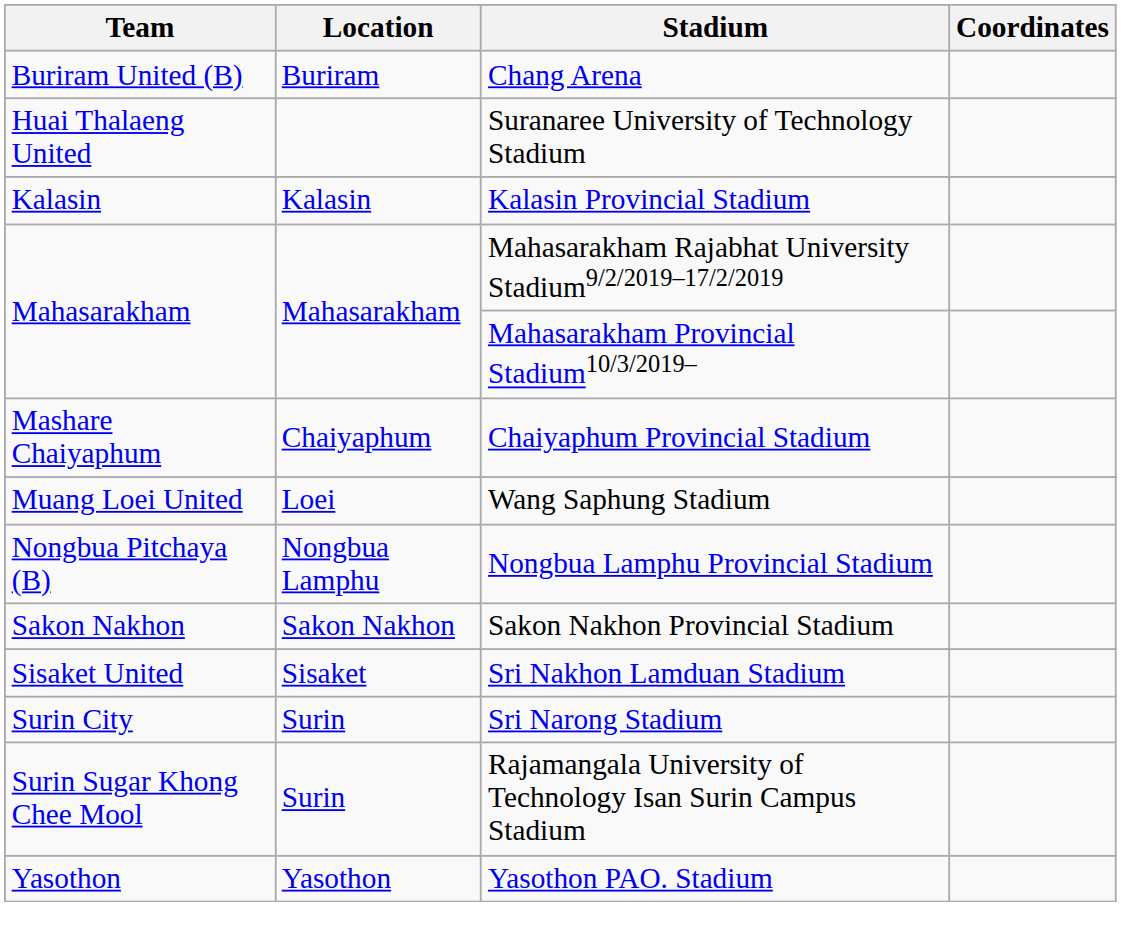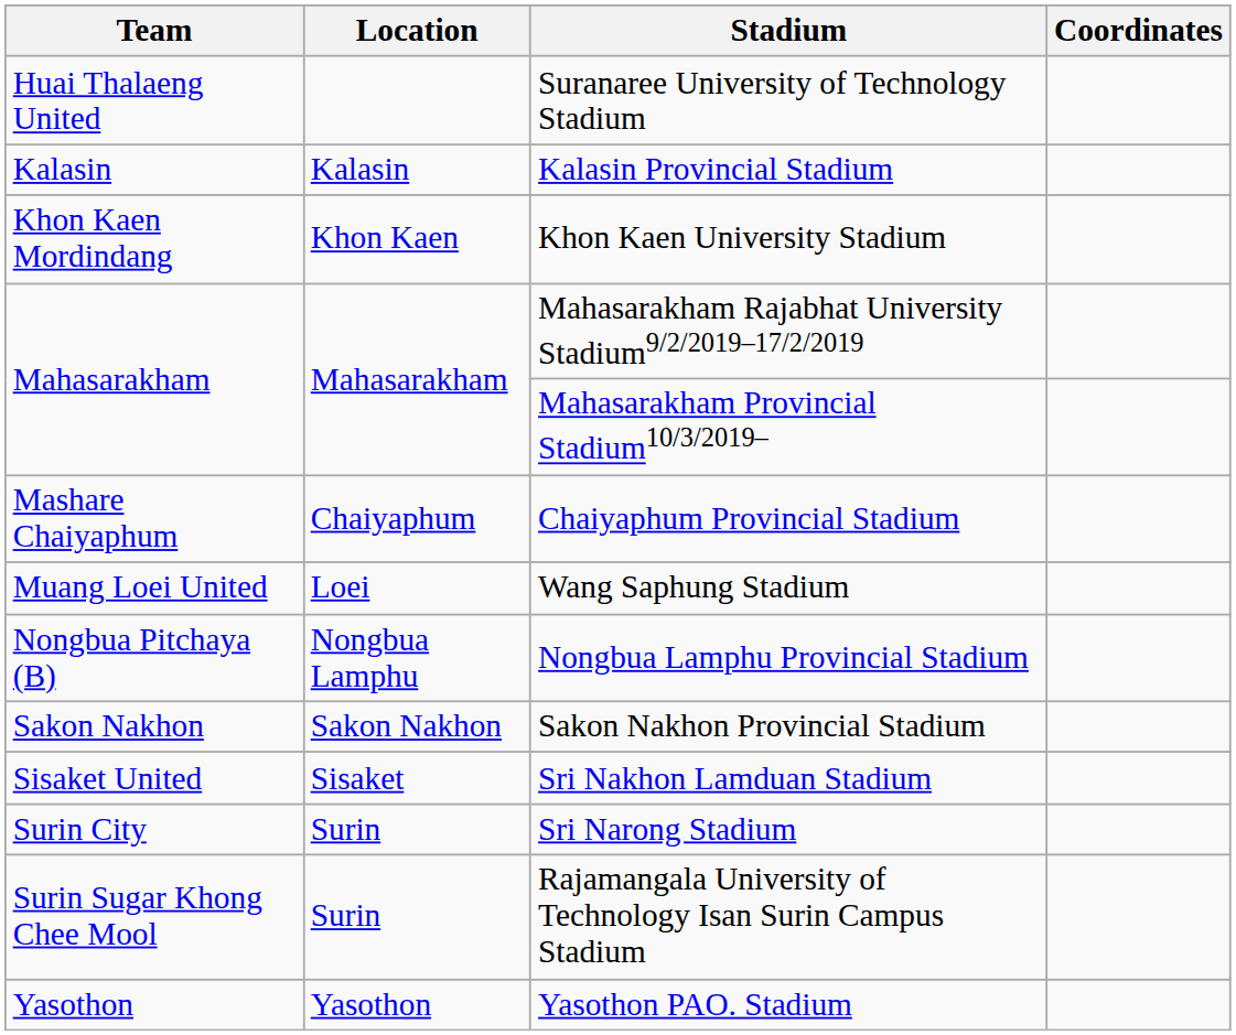- row: Buriram United (B) | Buriram | Chang Arena
+ row: Khon Kaen Mordindang | Khon Kaen | Khon Kaen University Stadium
